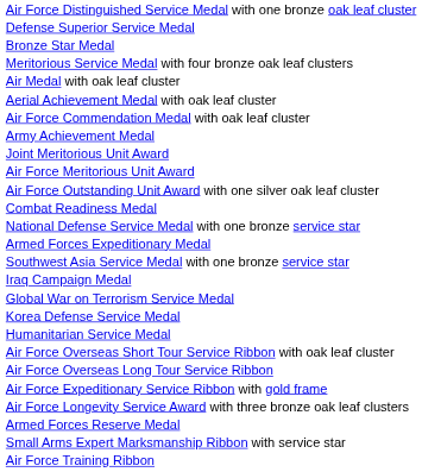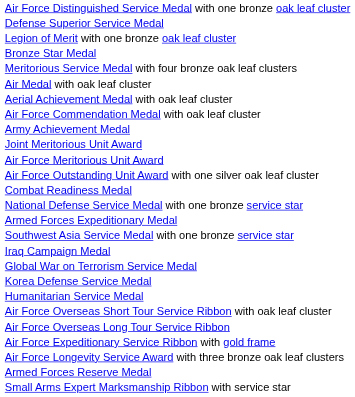+ row: Legion of Merit with one bronze oak leaf cluster
- row: Air Force Training Ribbon
